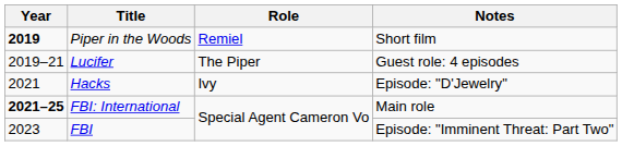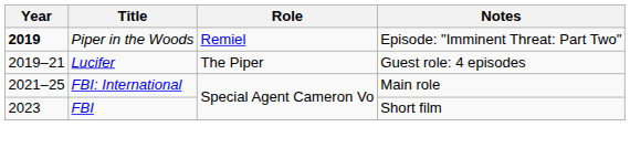Piper in the Woods | Notes: Short film -> Episode: "Imminent Threat: Part Two"
- row: 2021 | Hacks | Ivy | Episode: "D'Jewelry"
FBI: International | Year: bold -> normal
FBI | Notes: Episode: "Imminent Threat: Part Two" -> Short film
